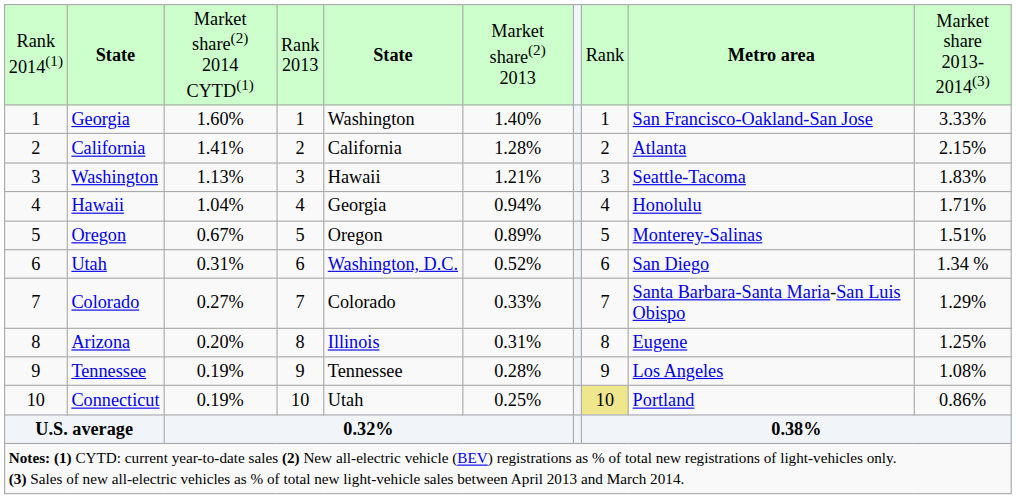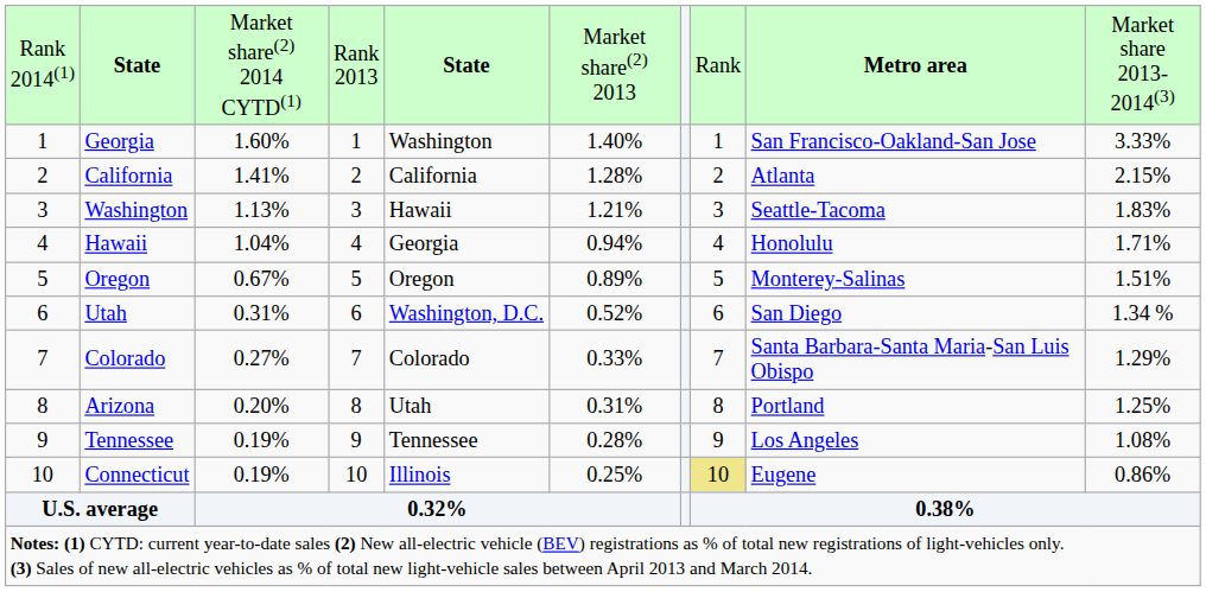Arizona | column 5: Illinois -> Utah
Arizona | column 9: Eugene -> Portland
Connecticut | column 5: Utah -> Illinois
Connecticut | column 9: Portland -> Eugene
